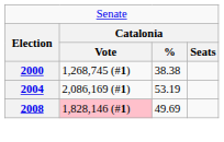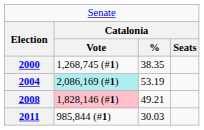2000 | column 3: 38.38 -> 38.35
2004 | column 2: no background -> paleturquoise background
2008 | column 3: 49.69 -> 49.21
+ row: 2011 | 985,844 (#1) | 30.03
